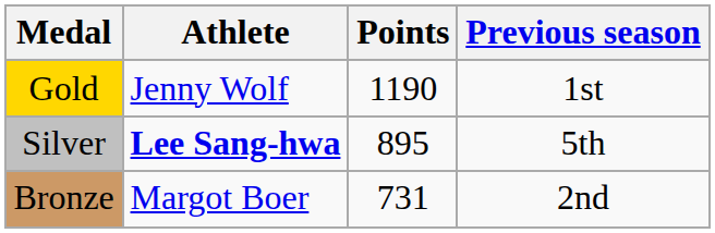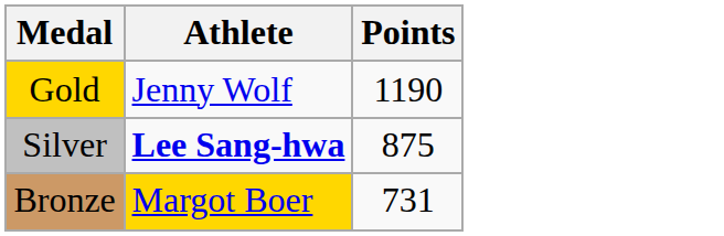- column: Previous season | 1st | 5th | 2nd
Silver | Points: 895 -> 875
Bronze | Athlete: no background -> gold background
